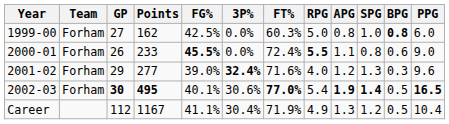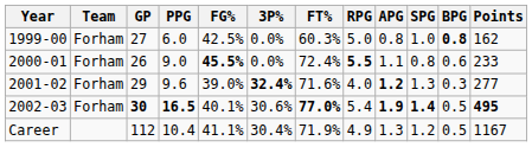columns swapped: Points <-> PPG
2001-02 | APG: normal -> bold
